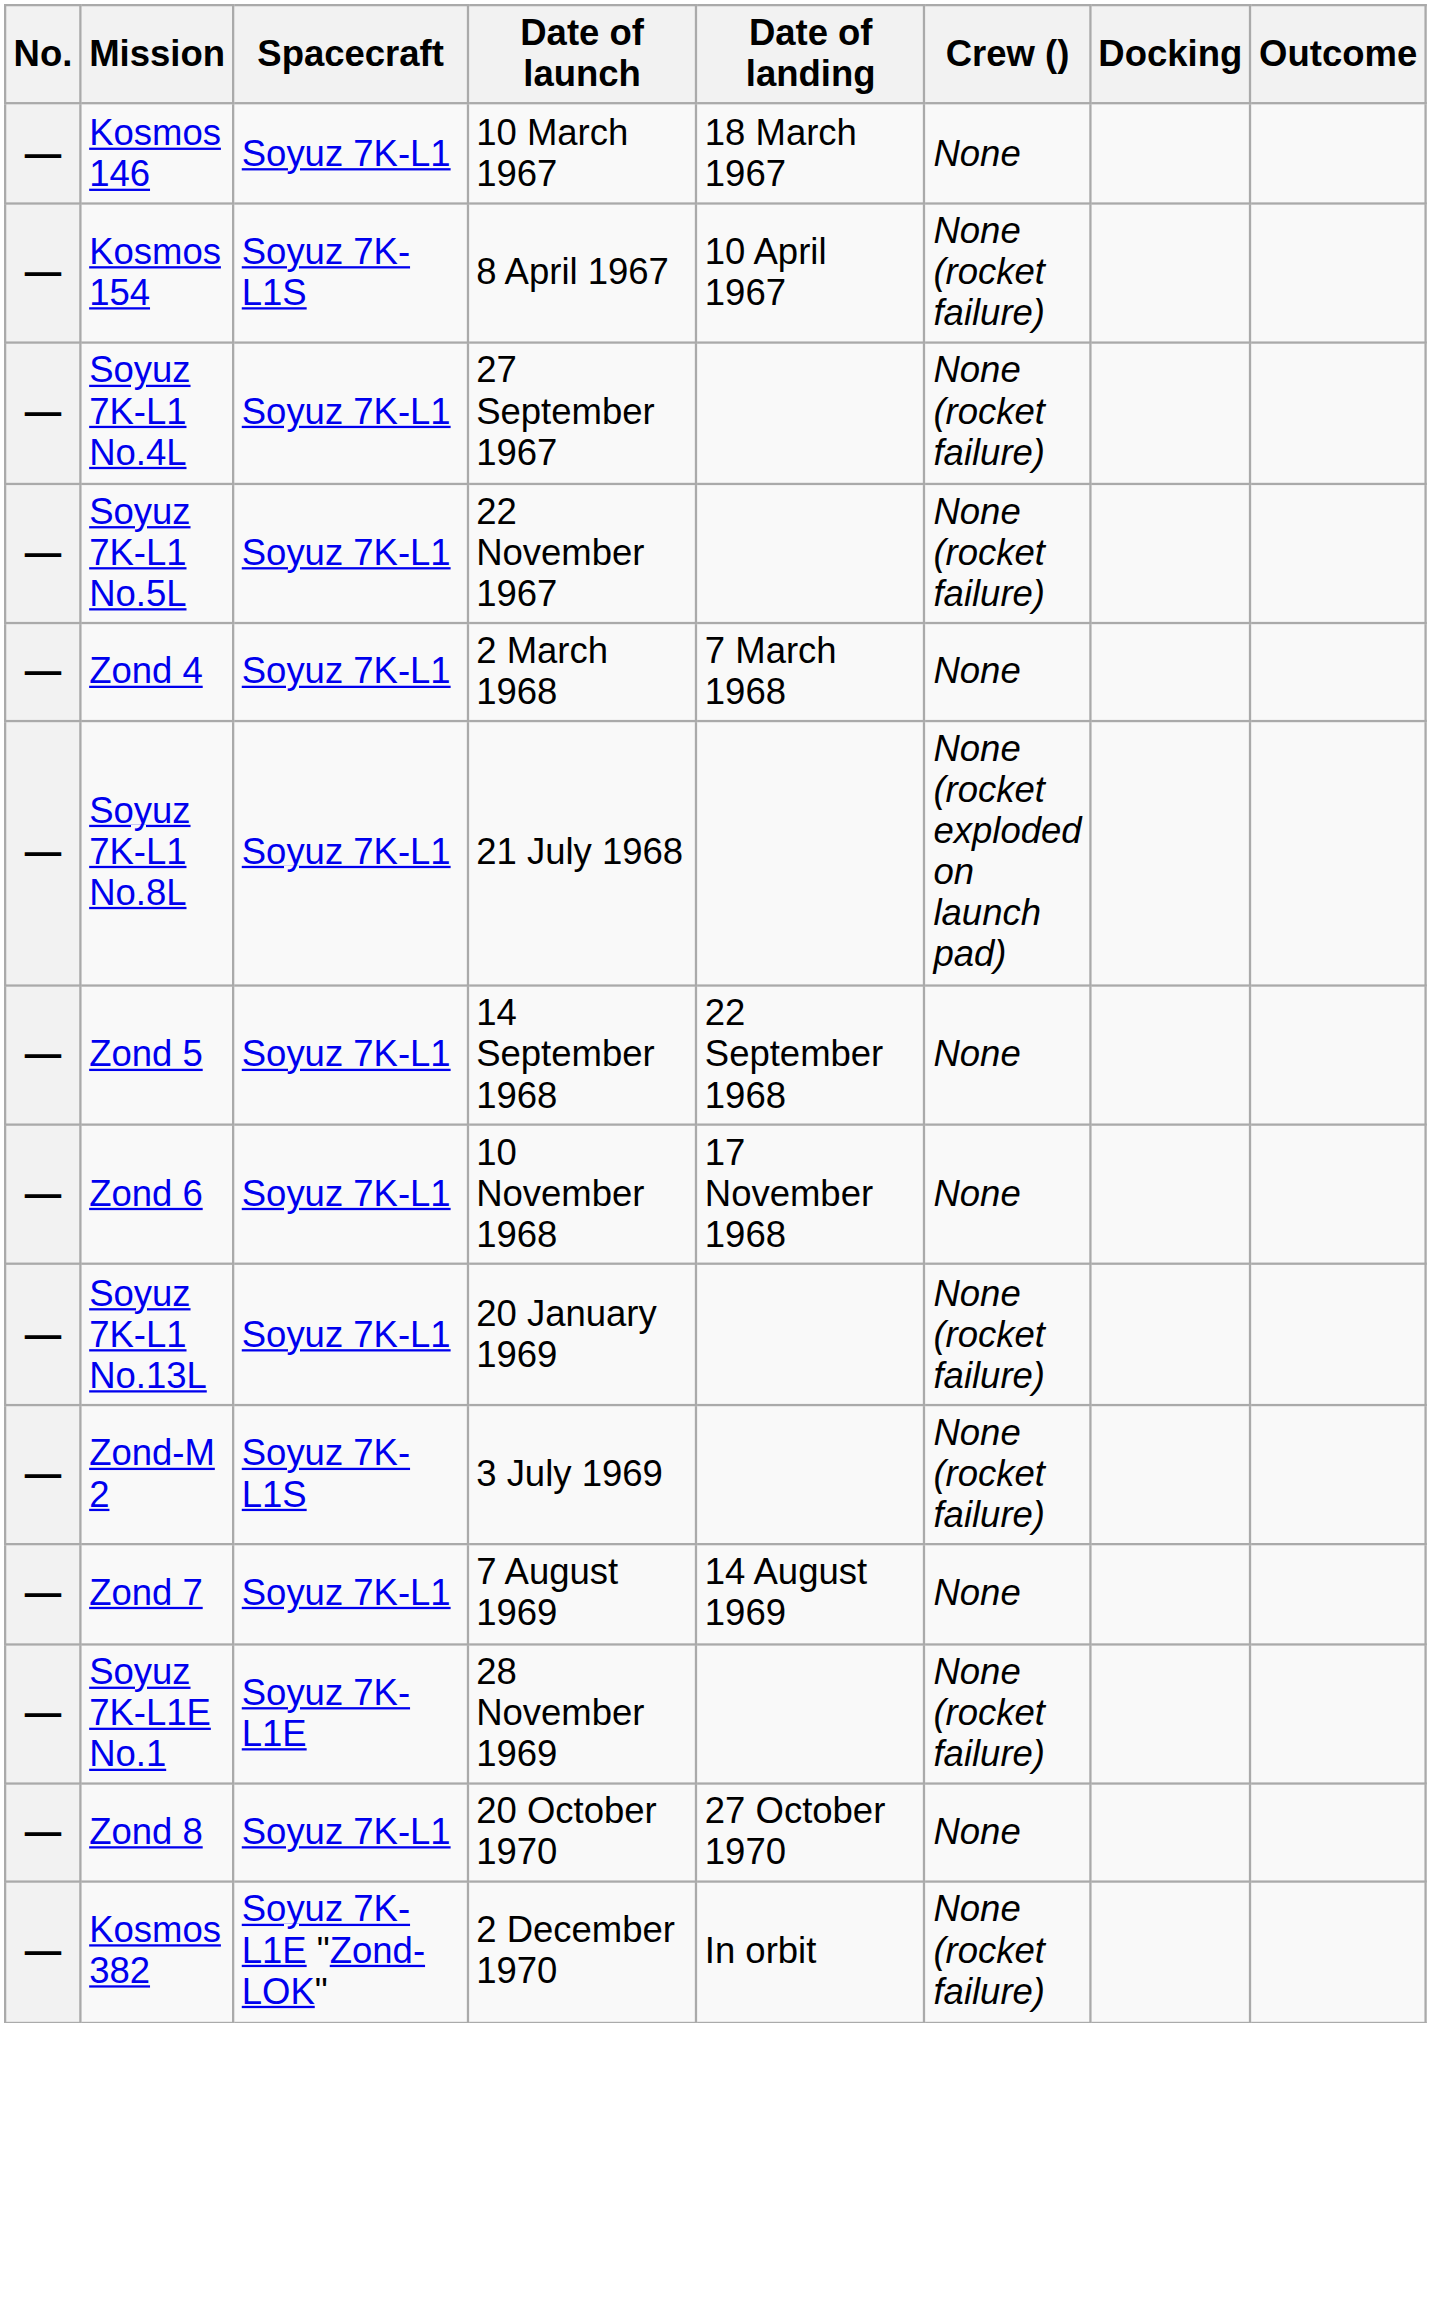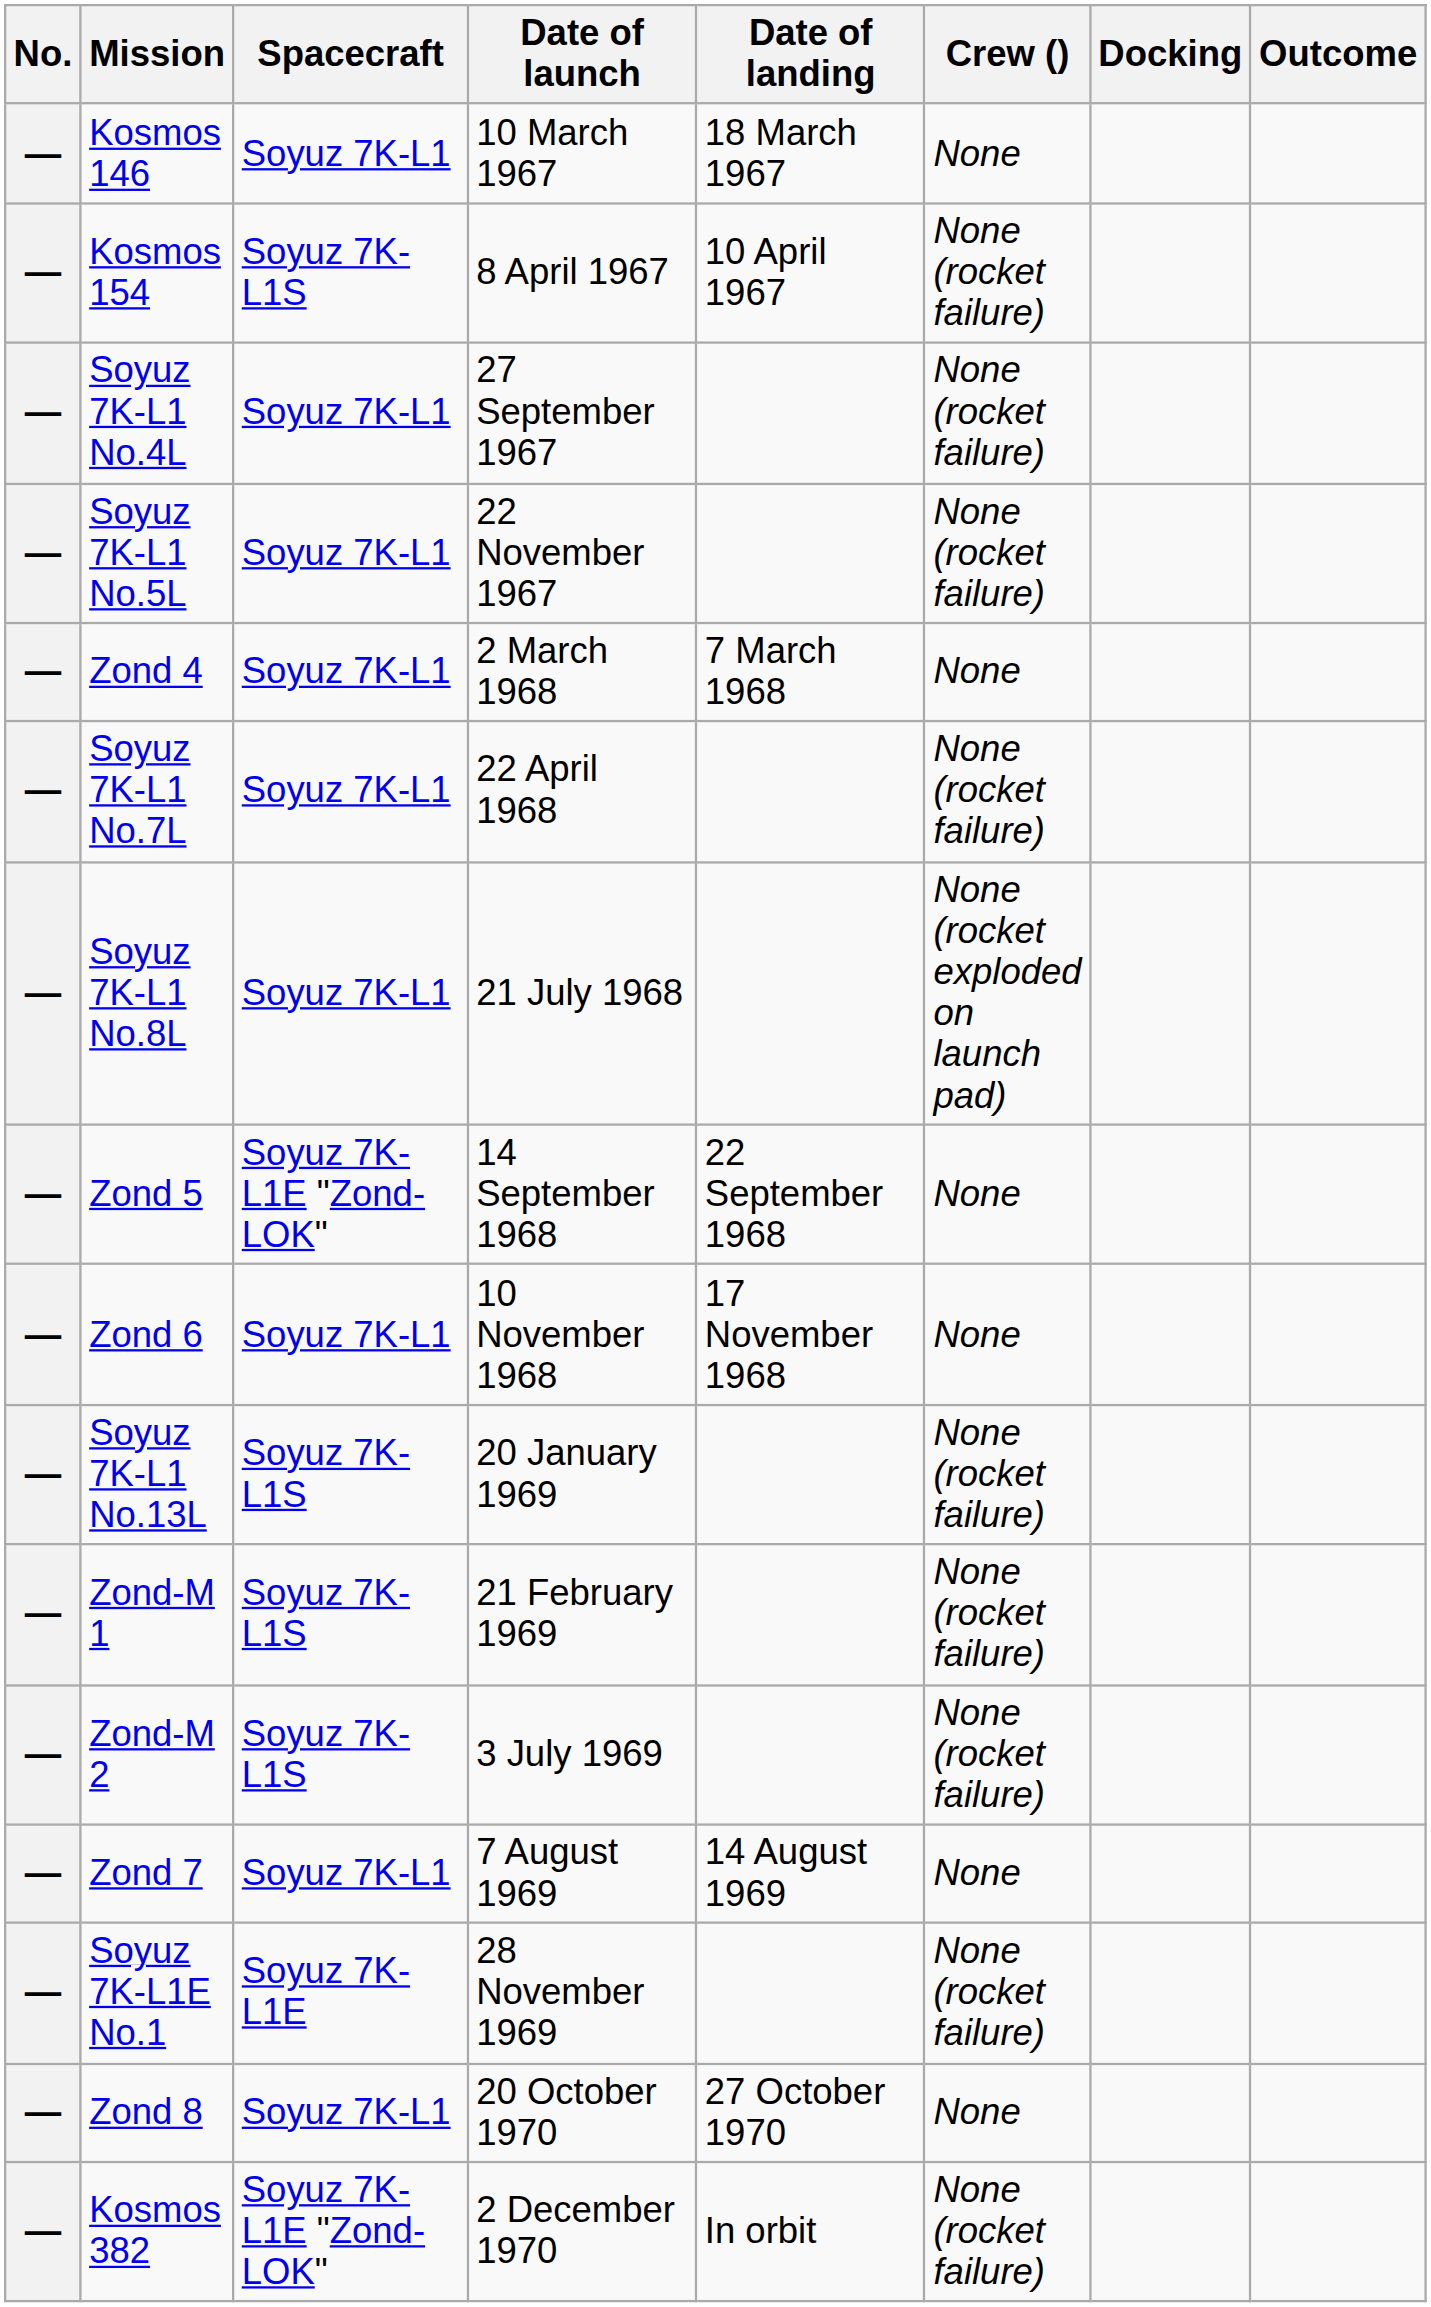+ row: — | Soyuz 7K-L1 No.7L | Soyuz 7K-L1 | 22 April 1968 | None (rocket failure)
Zond 5 | Spacecraft: Soyuz 7K-L1 -> Soyuz 7K-L1E "Zond-LOK"
Soyuz 7K-L1 No.13L | Spacecraft: Soyuz 7K-L1 -> Soyuz 7K-L1S
+ row: — | Zond-M 1 | Soyuz 7K-L1S | 21 February 1969 | None (rocket failure)
